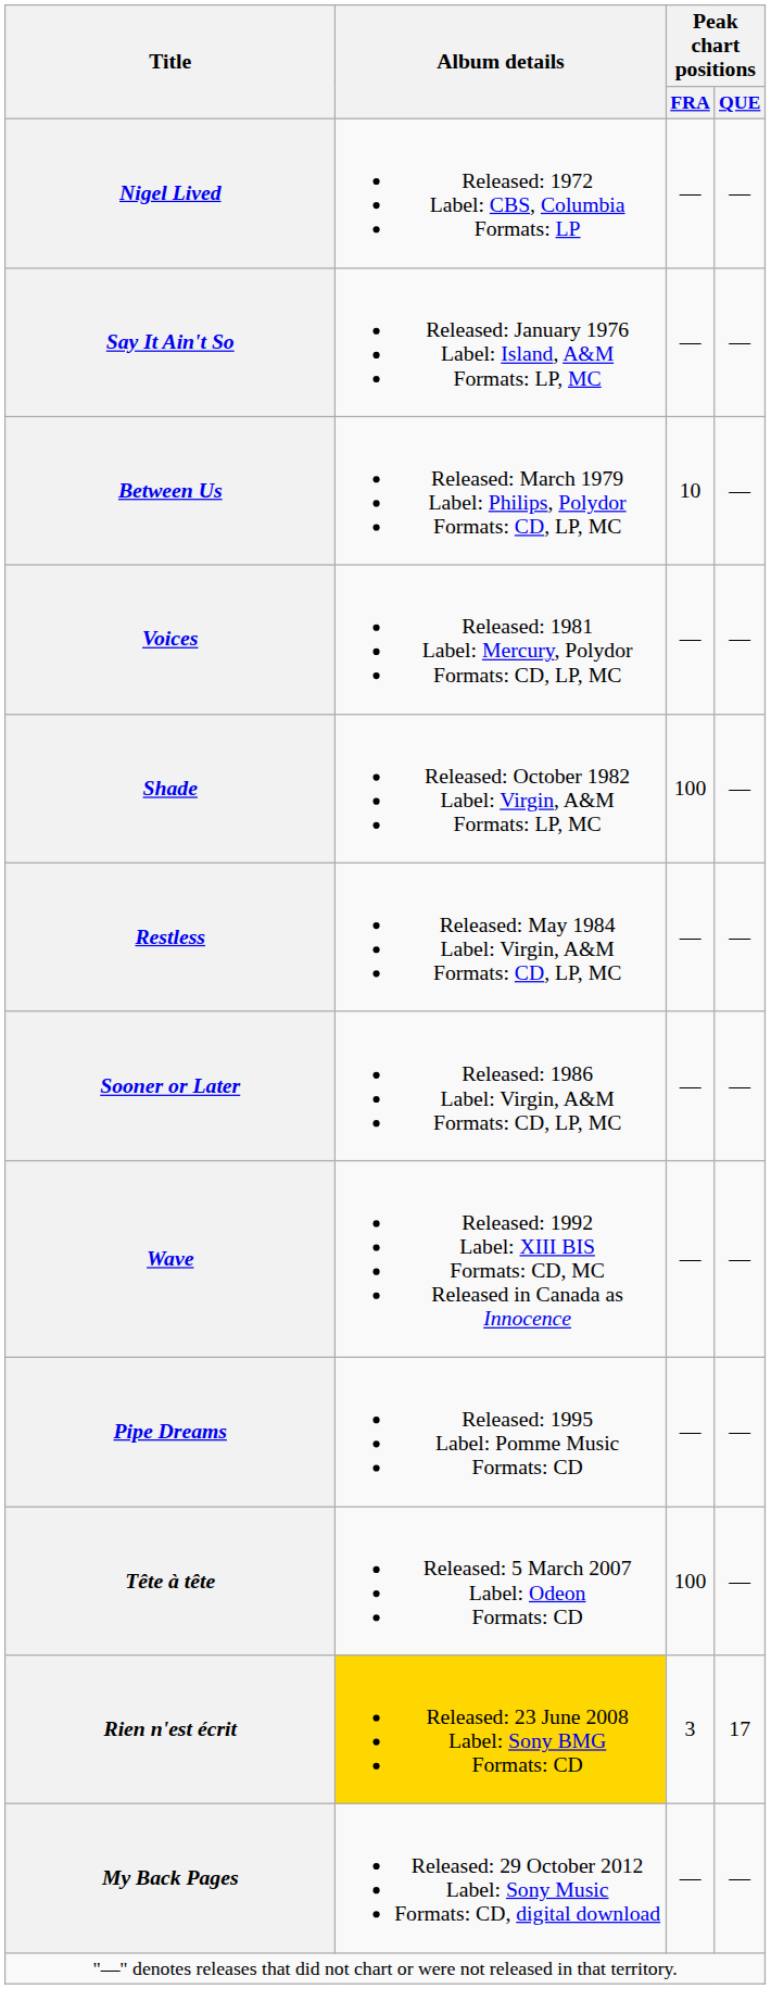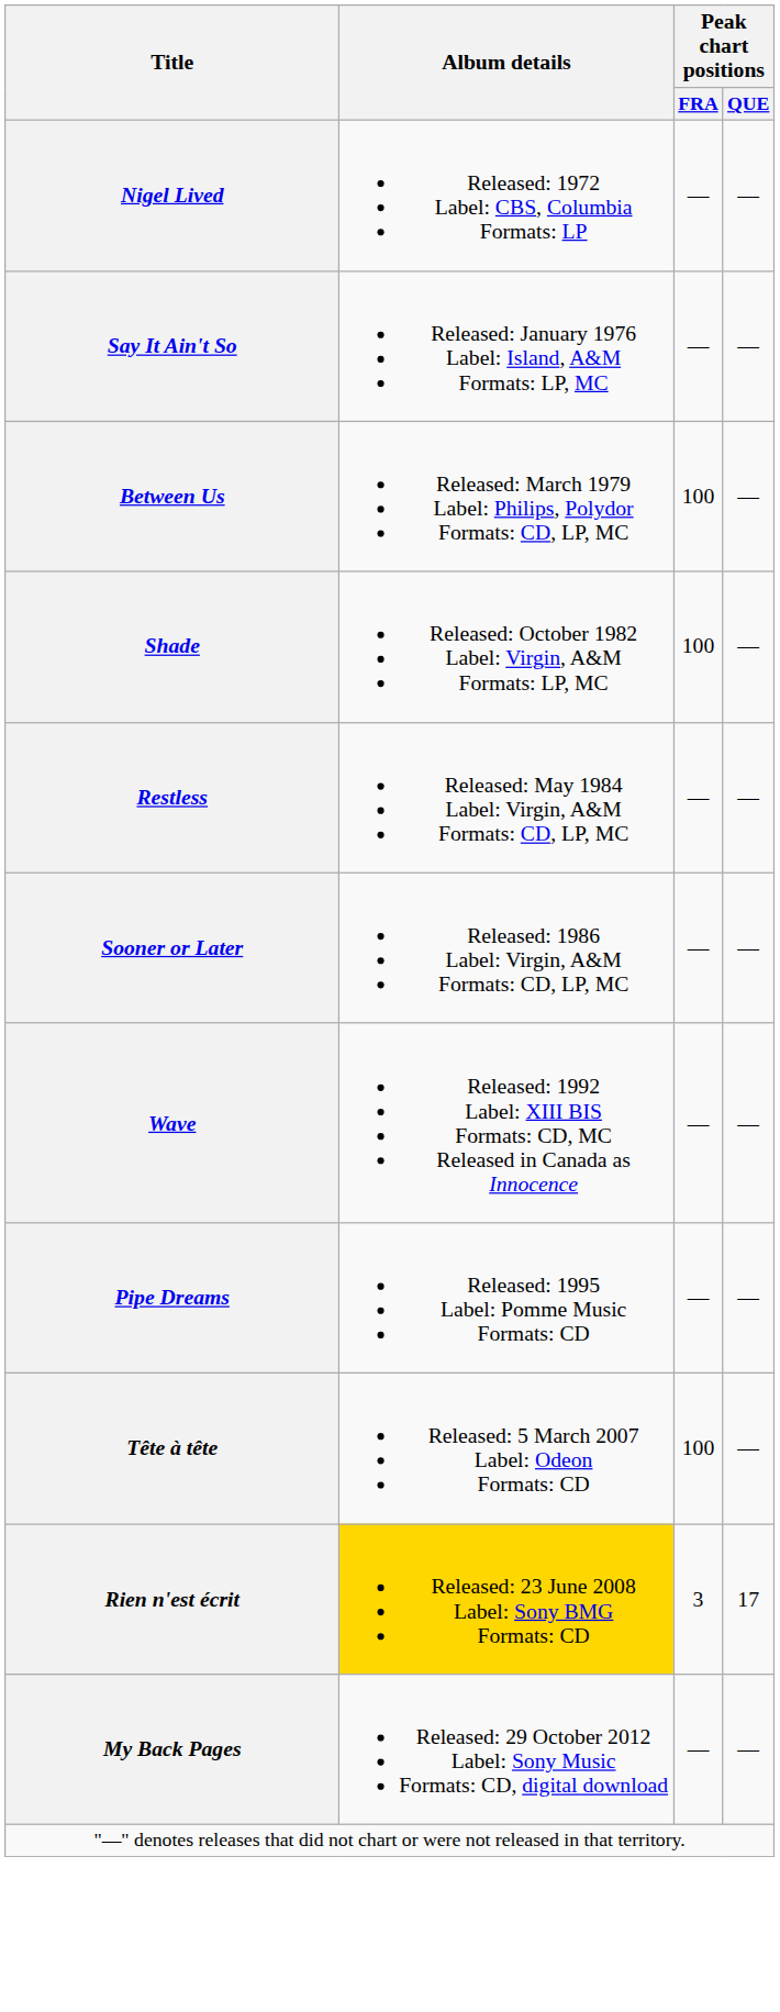Between Us | Peak chart positions / FRA: 10 -> 100
- row: Voices | Released: 1981 Label: Mercury, Polydor Formats: CD, LP, MC | — | —
